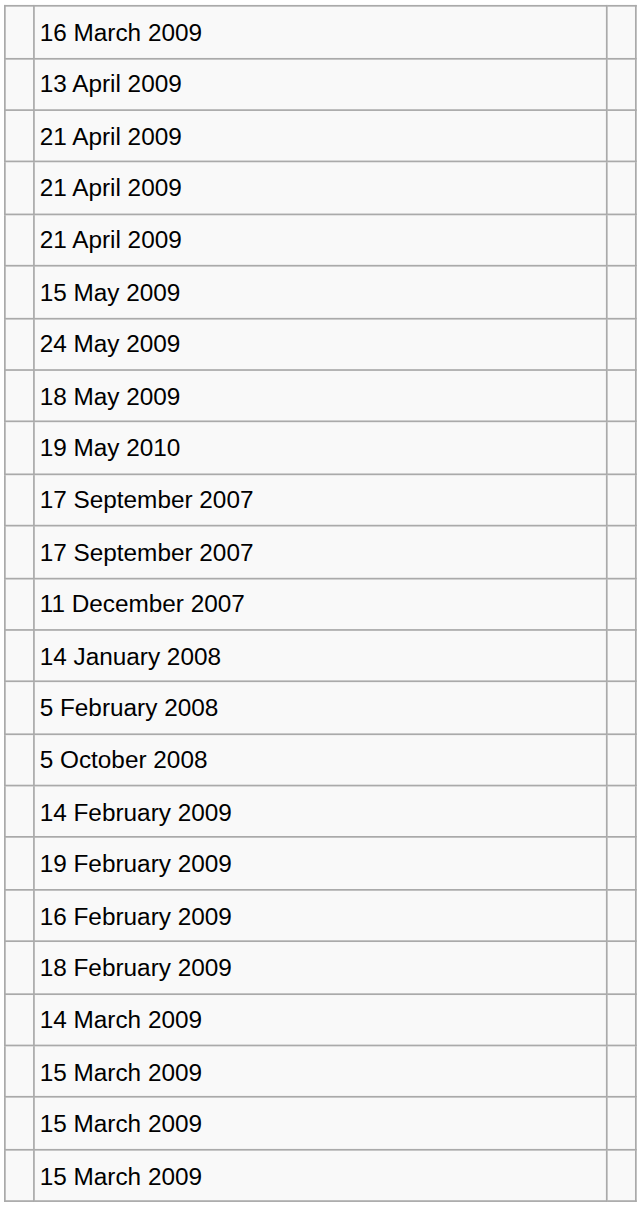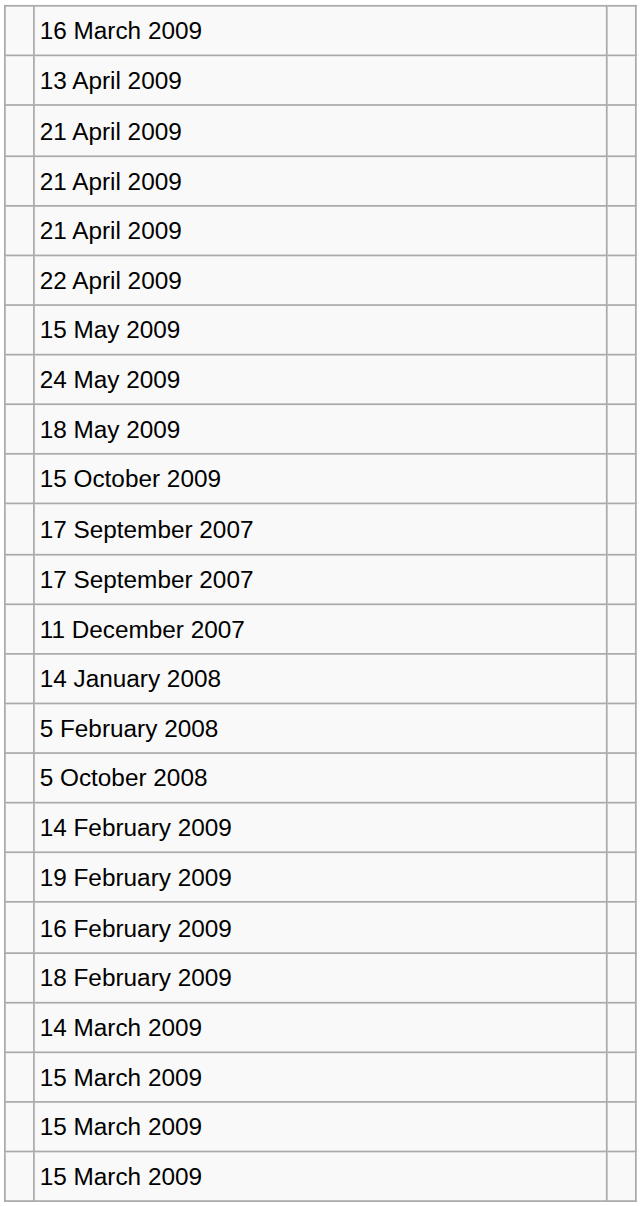+ row: 22 April 2009
+ row: 15 October 2009
- row: 19 May 2010
